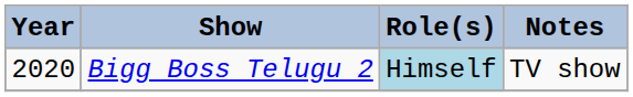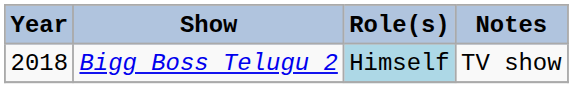Bigg Boss Telugu 2 | Year: 2020 -> 2018
